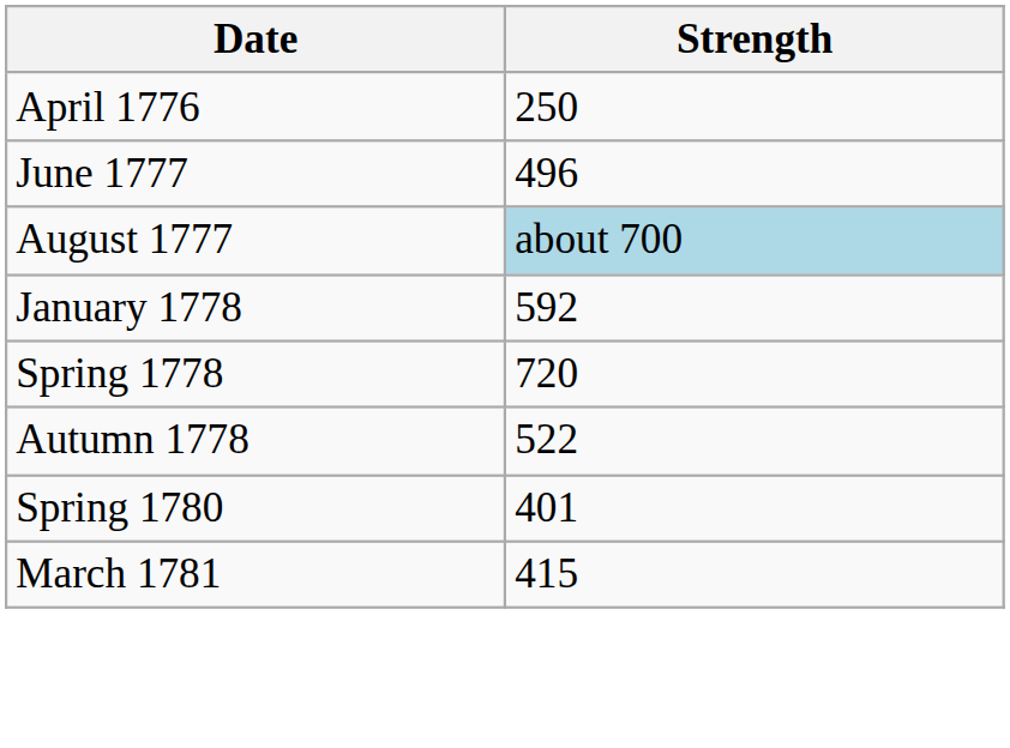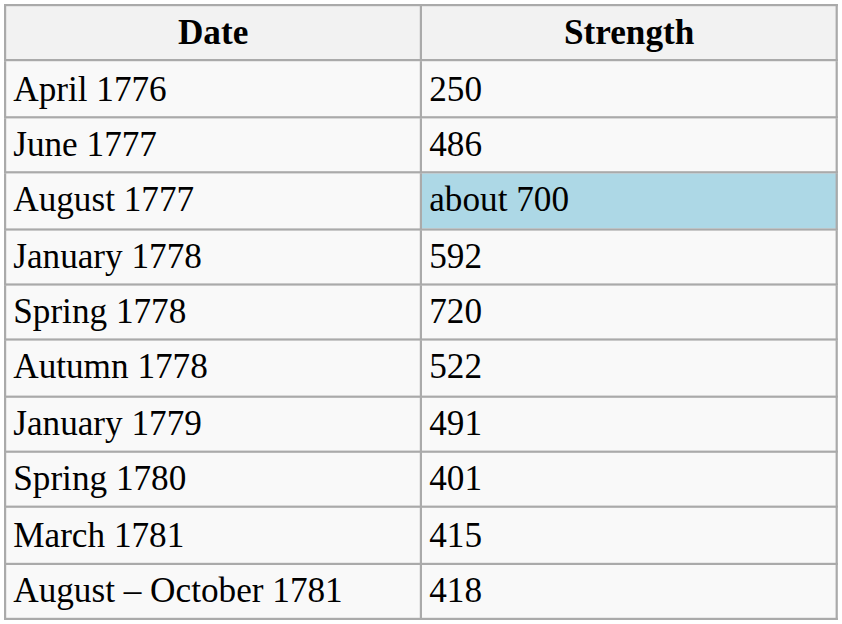June 1777 | Strength: 496 -> 486
+ row: January 1779 | 491
+ row: August – October 1781 | 418
